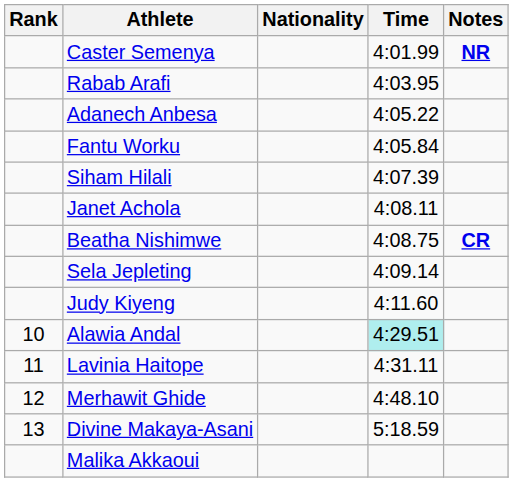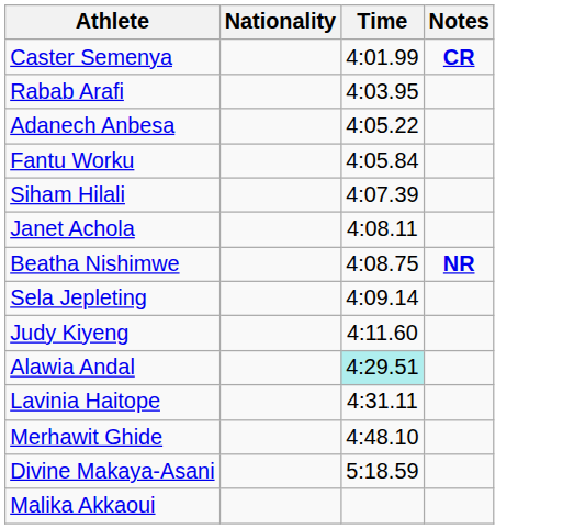- column: Rank | 10 | 11 | 12 | 13
Caster Semenya | Notes: NR -> CR
Beatha Nishimwe | Notes: CR -> NR
